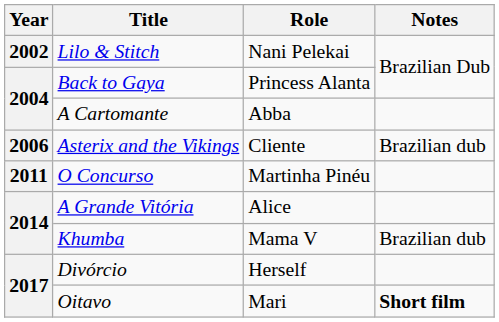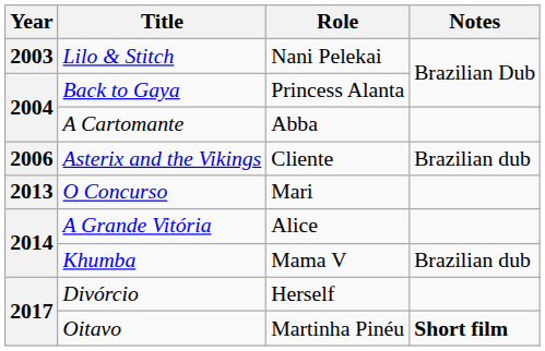Lilo & Stitch | Year: 2002 -> 2003
O Concurso | Year: 2011 -> 2013
O Concurso | Role: Martinha Pinéu -> Mari
Oitavo | Role: Mari -> Martinha Pinéu
